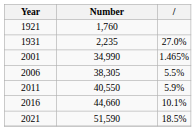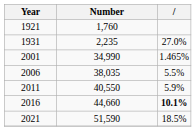2006 | Number: 38,305 -> 38,035
2016 | column 3: normal -> bold
